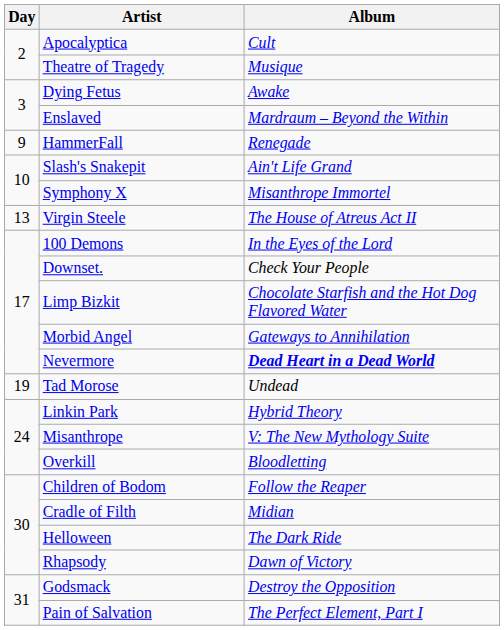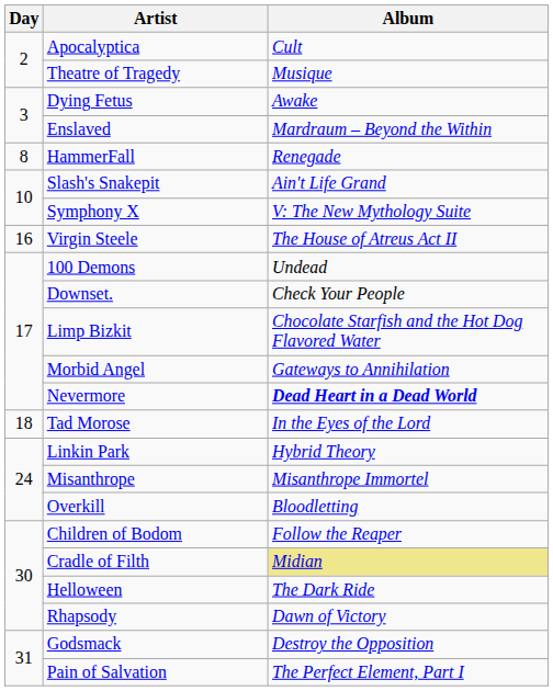HammerFall | Day: 9 -> 8
Symphony X | Album: Misanthrope Immortel -> V: The New Mythology Suite
Virgin Steele | Day: 13 -> 16
100 Demons | Album: In the Eyes of the Lord -> Undead
Tad Morose | Day: 19 -> 18
Tad Morose | Album: Undead -> In the Eyes of the Lord
Misanthrope | Album: V: The New Mythology Suite -> Misanthrope Immortel
Cradle of Filth | Album: no background -> khaki background
